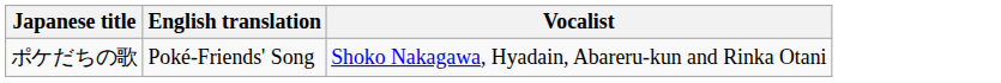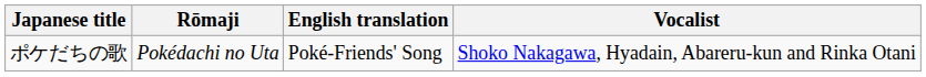+ column: Rōmaji | Pokédachi no Uta
